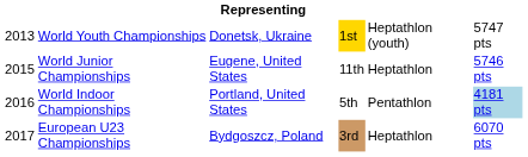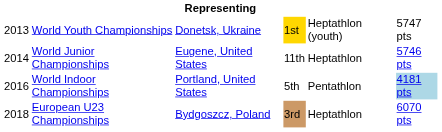World Junior Championships | column 1: 2015 -> 2014
European U23 Championships | column 1: 2017 -> 2018
